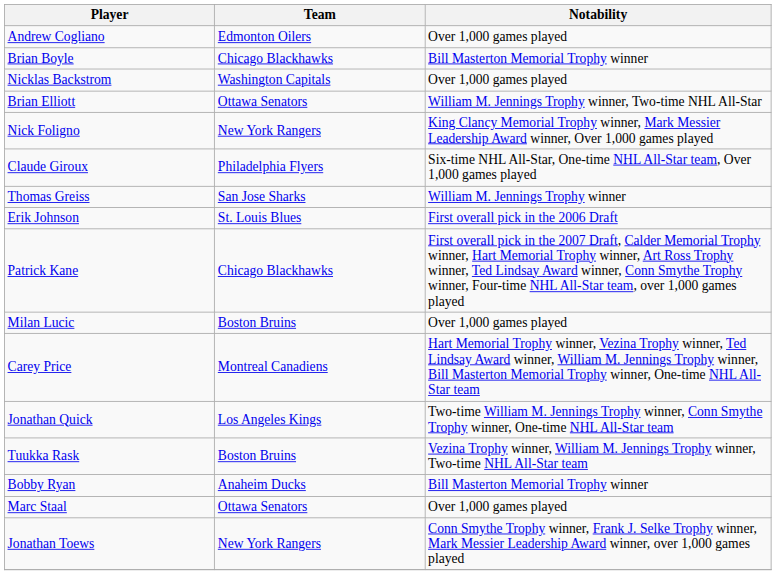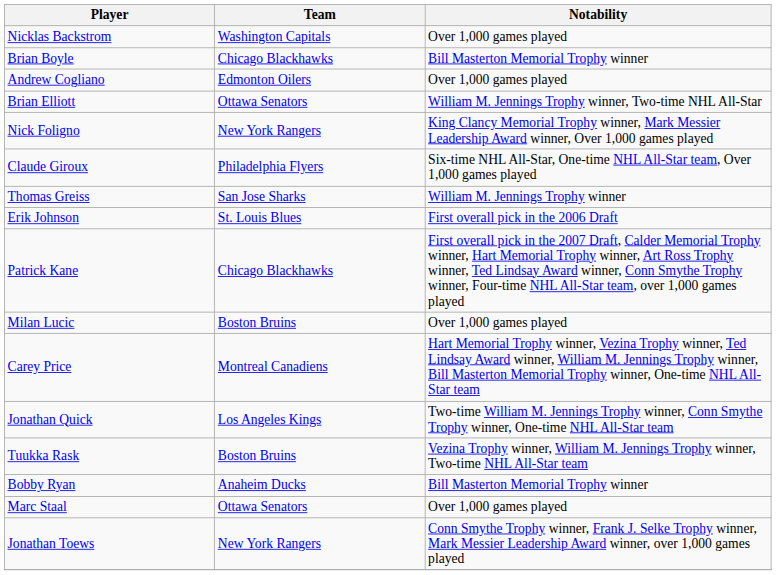rows swapped: Nicklas Backstrom <-> Andrew Cogliano
